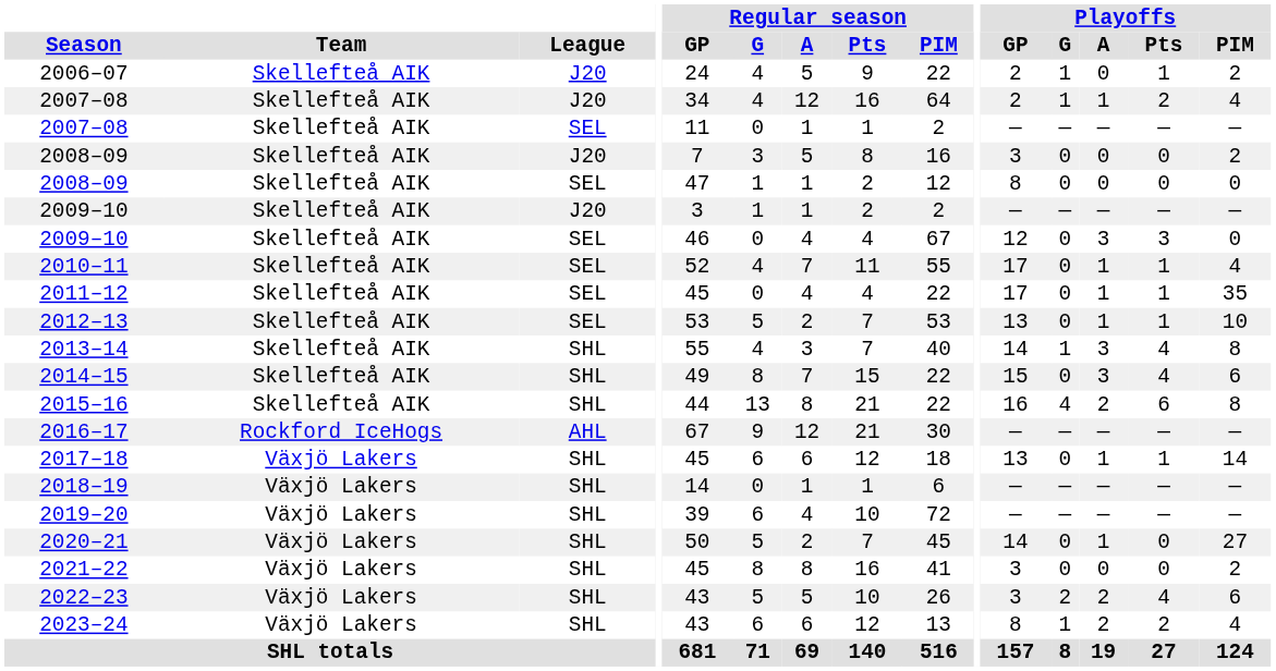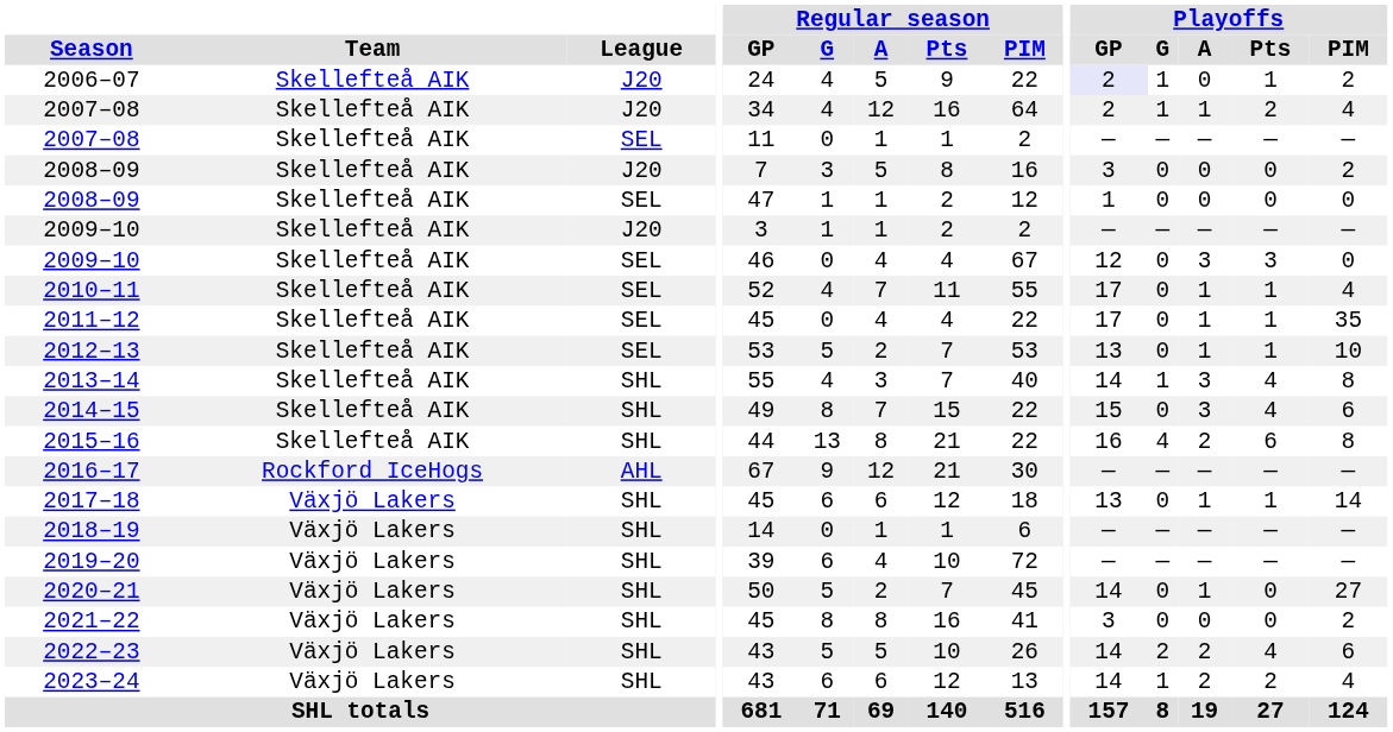2006–07 | Playoffs / GP: no background -> lavender background
2008–09 / SEL | Playoffs / GP: 8 -> 1
2022–23 | Playoffs / GP: 3 -> 14
2023–24 | Playoffs / GP: 8 -> 14
